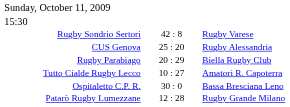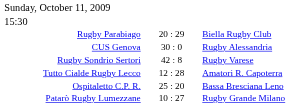rows swapped: Rugby Sondrio Sertori <-> Rugby Parabiago
CUS Genova | column 2: 25 : 20 -> 30 : 0
Tutto Cialde Rugby Lecco | column 2: 10 : 27 -> 12 : 28
Ospitaletto C.P. R. | column 2: 30 : 0 -> 25 : 20
Patarò Rugby Lumezzane | column 2: 12 : 28 -> 10 : 27
